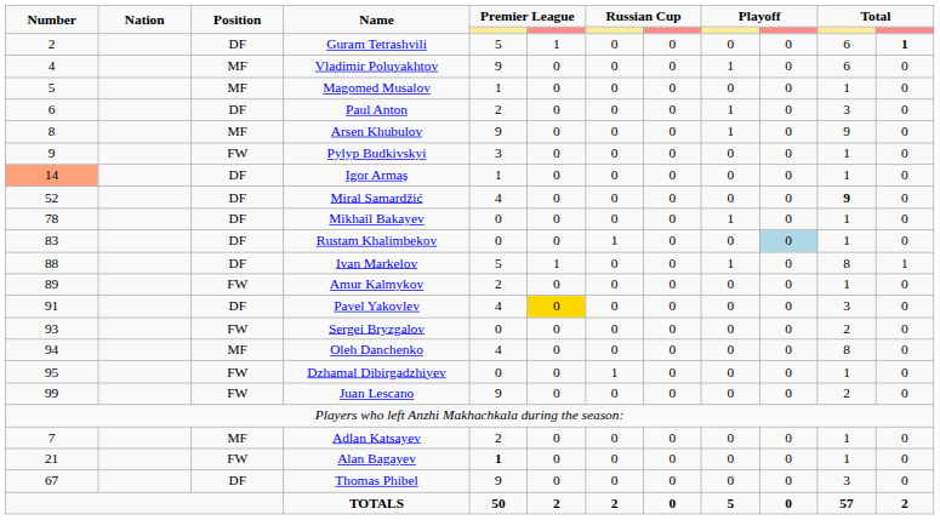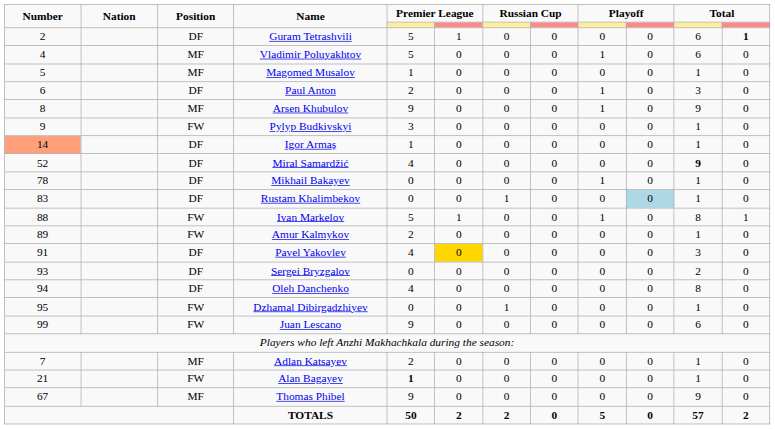Vladimir Poluyakhtov | column 5: 9 -> 5
Ivan Markelov | Position: DF -> FW
Sergei Bryzgalov | Position: FW -> DF
Oleh Danchenko | Position: MF -> DF
Juan Lescano | column 11: 2 -> 6
Thomas Phibel | Position: DF -> MF
Thomas Phibel | column 11: 3 -> 9
